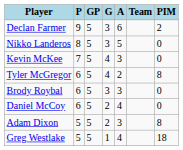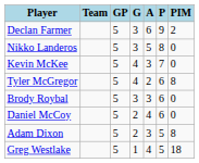columns swapped: Team <-> P
